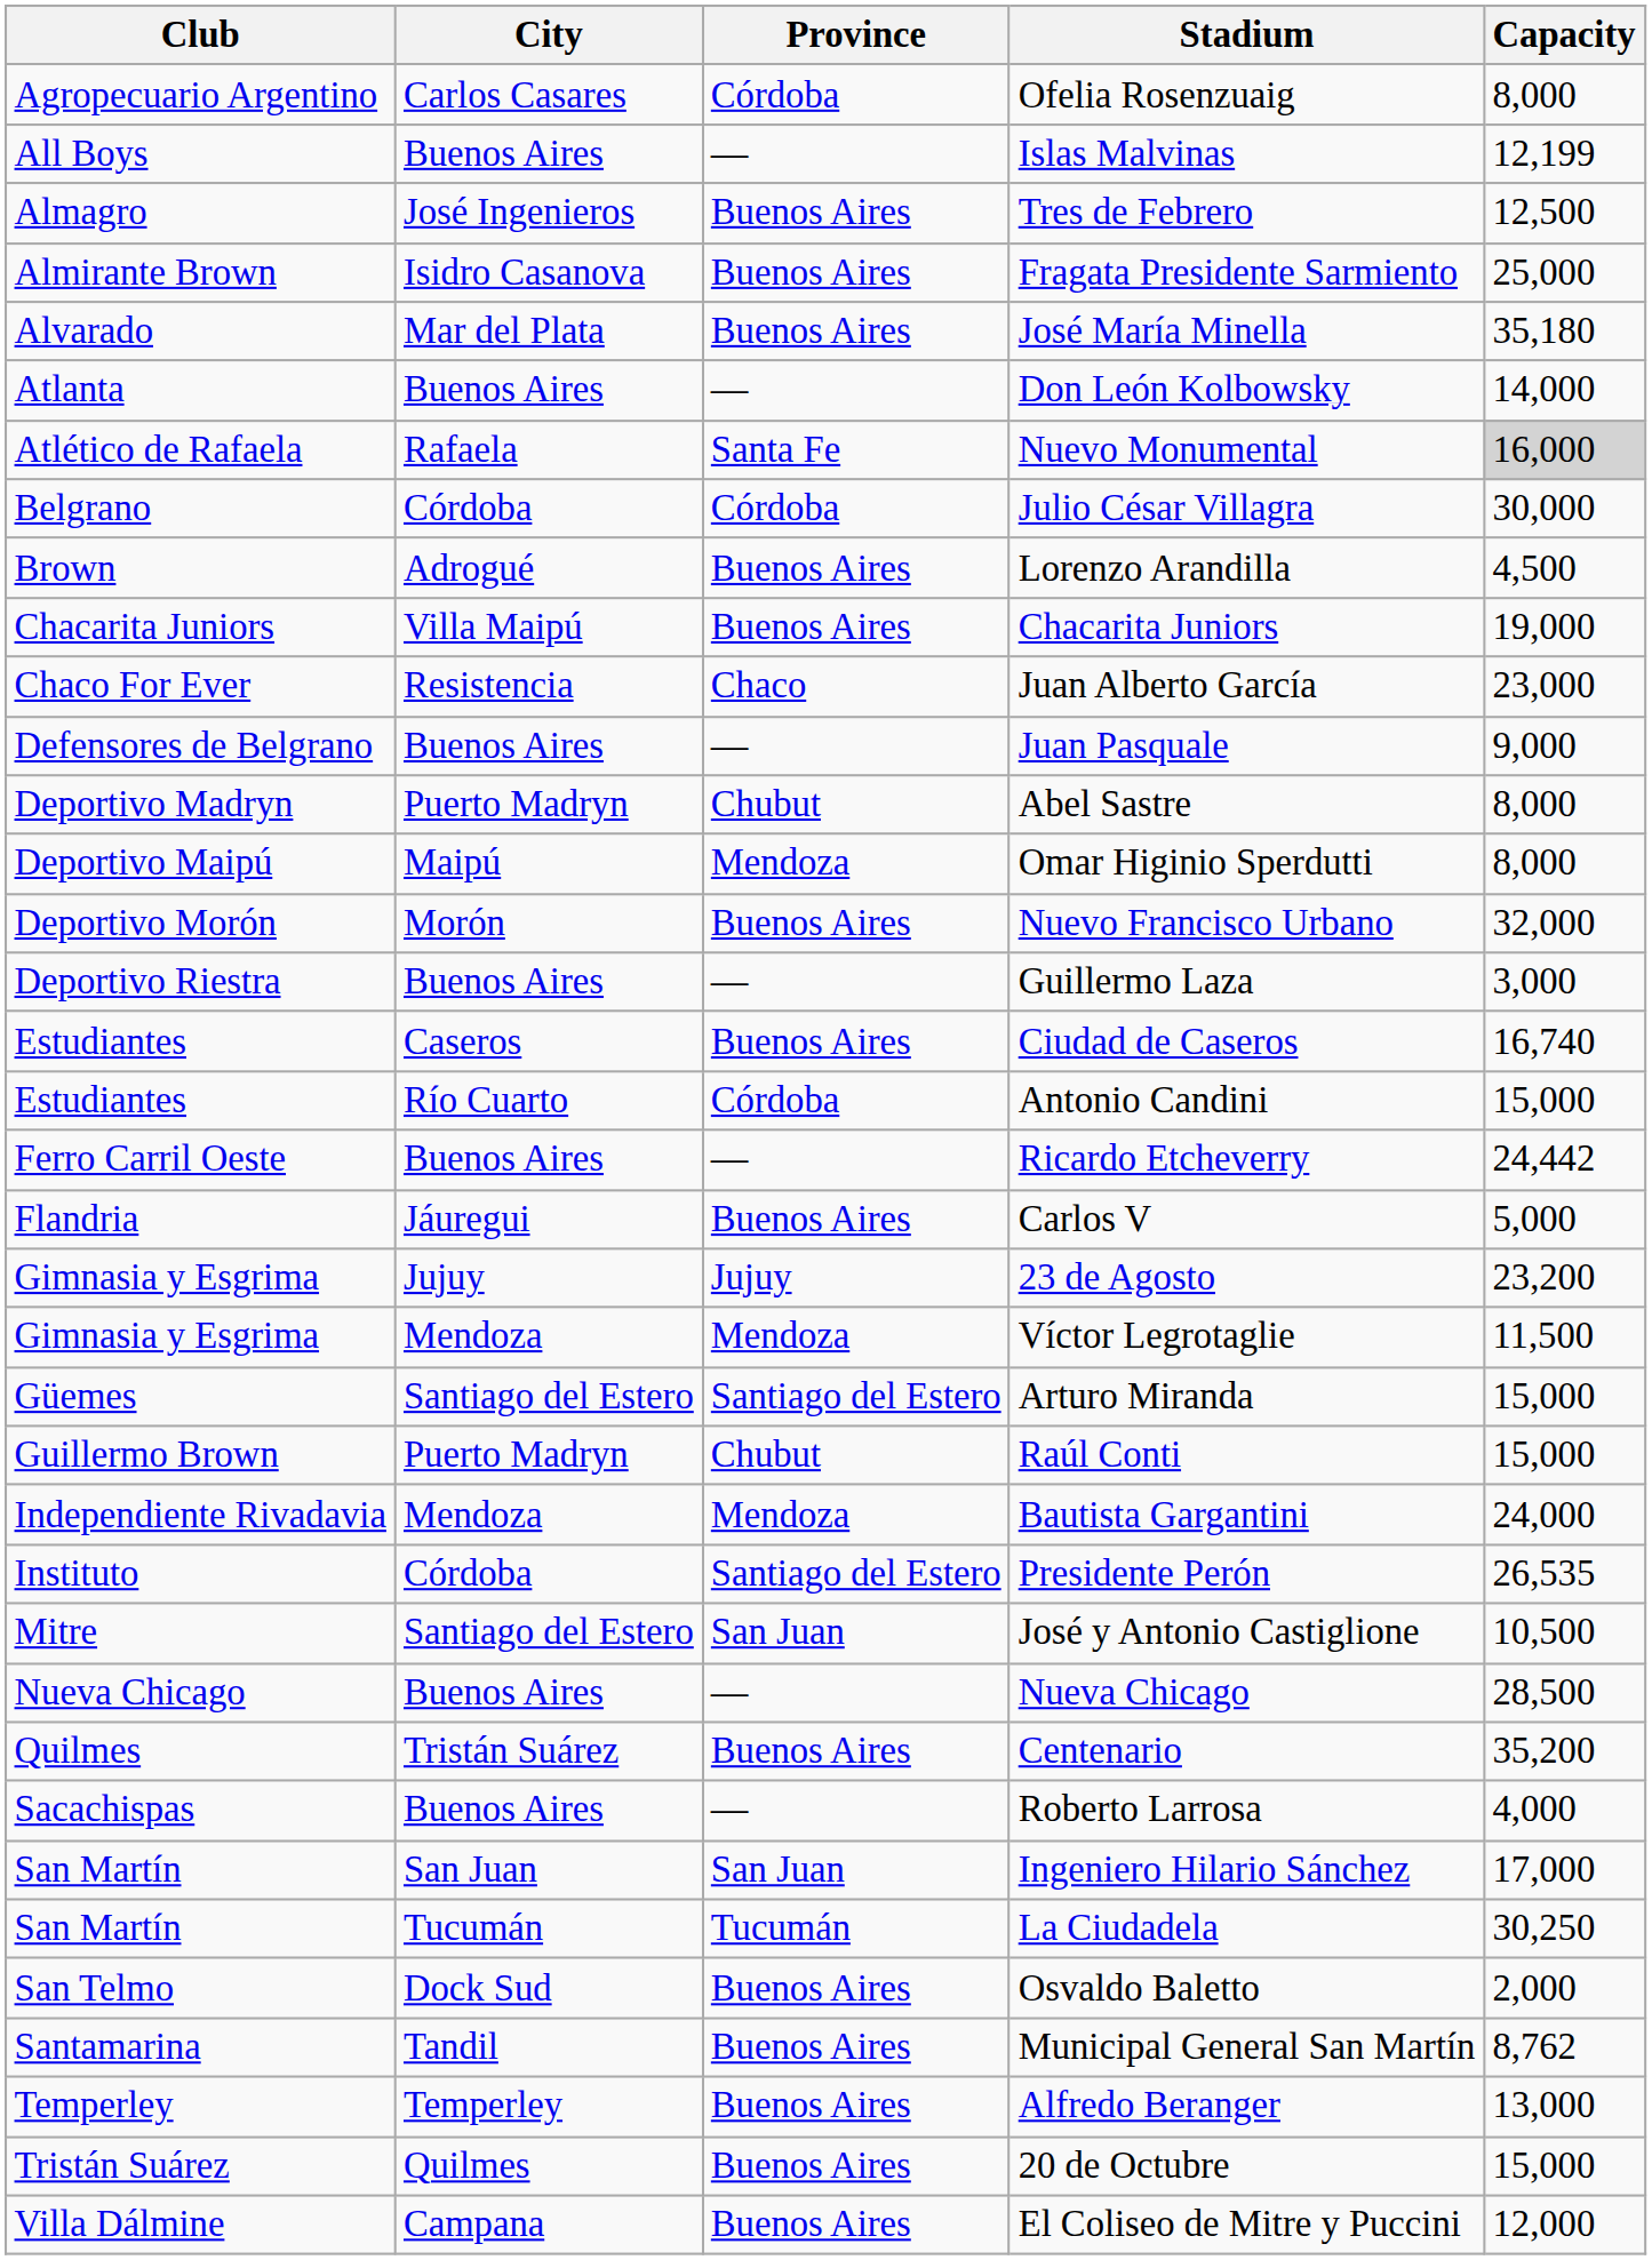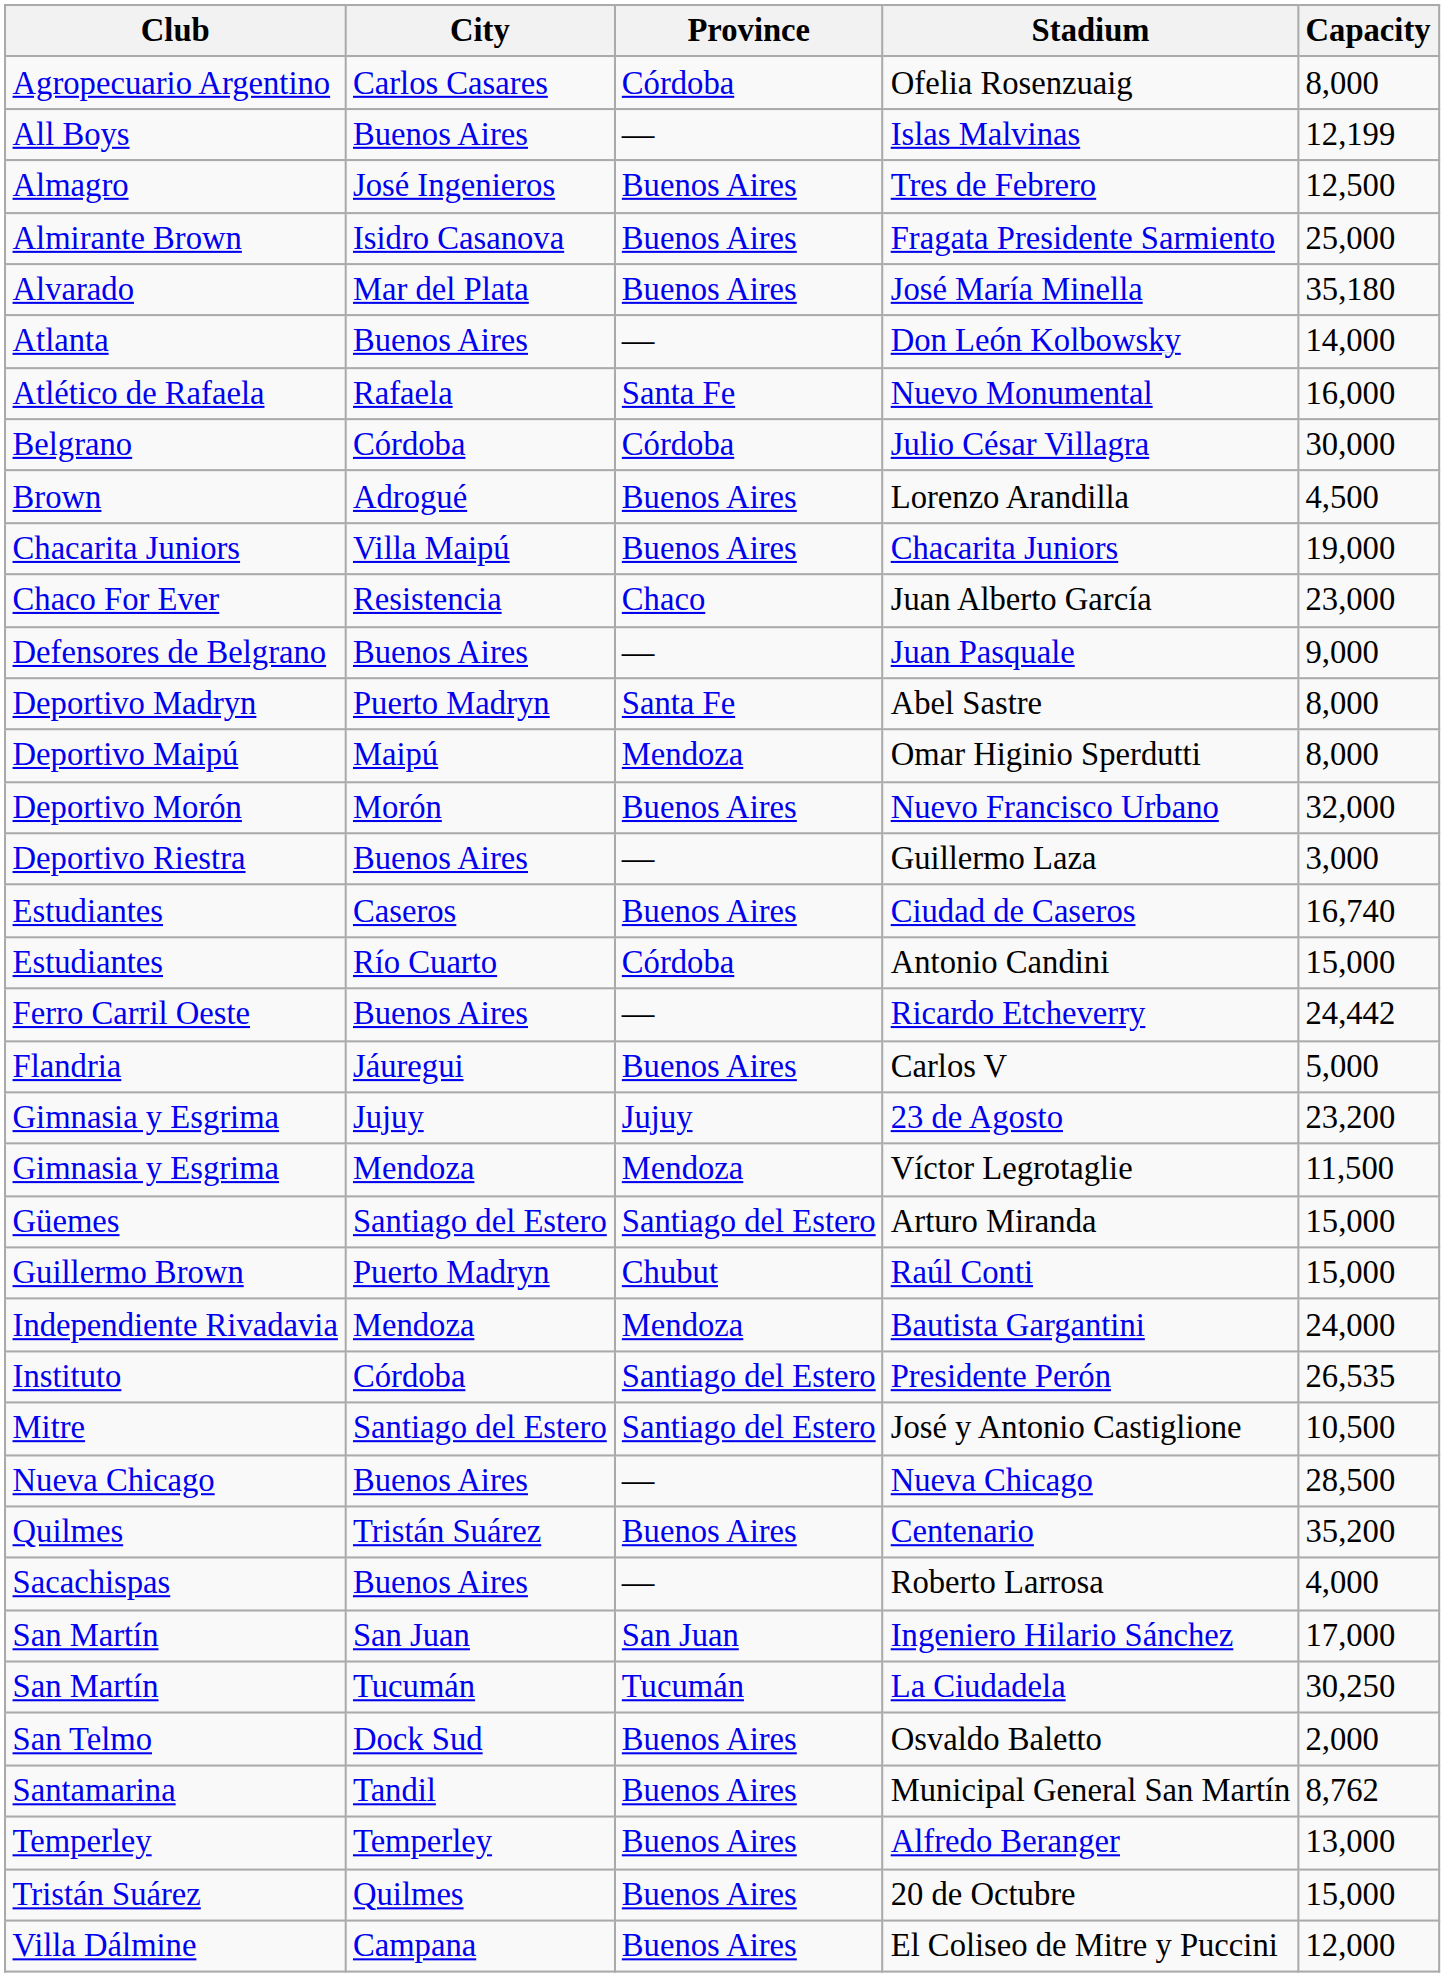Nuevo Monumental | Capacity: lightgrey background -> no background
Abel Sastre | Province: Chubut -> Santa Fe
José y Antonio Castiglione | Province: San Juan -> Santiago del Estero
